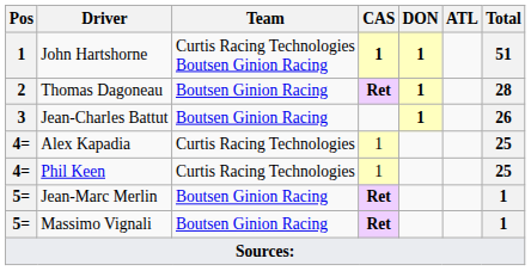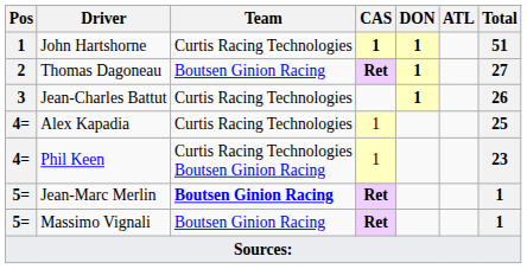John Hartshorne | Team: Curtis Racing Technologies Boutsen Ginion Racing -> Curtis Racing Technologies
Thomas Dagoneau | Total: 28 -> 27
Jean-Charles Battut | Team: Boutsen Ginion Racing -> Curtis Racing Technologies
Phil Keen | Team: Curtis Racing Technologies -> Curtis Racing Technologies Boutsen Ginion Racing
Phil Keen | Total: 25 -> 23
Jean-Marc Merlin | Team: normal -> bold
